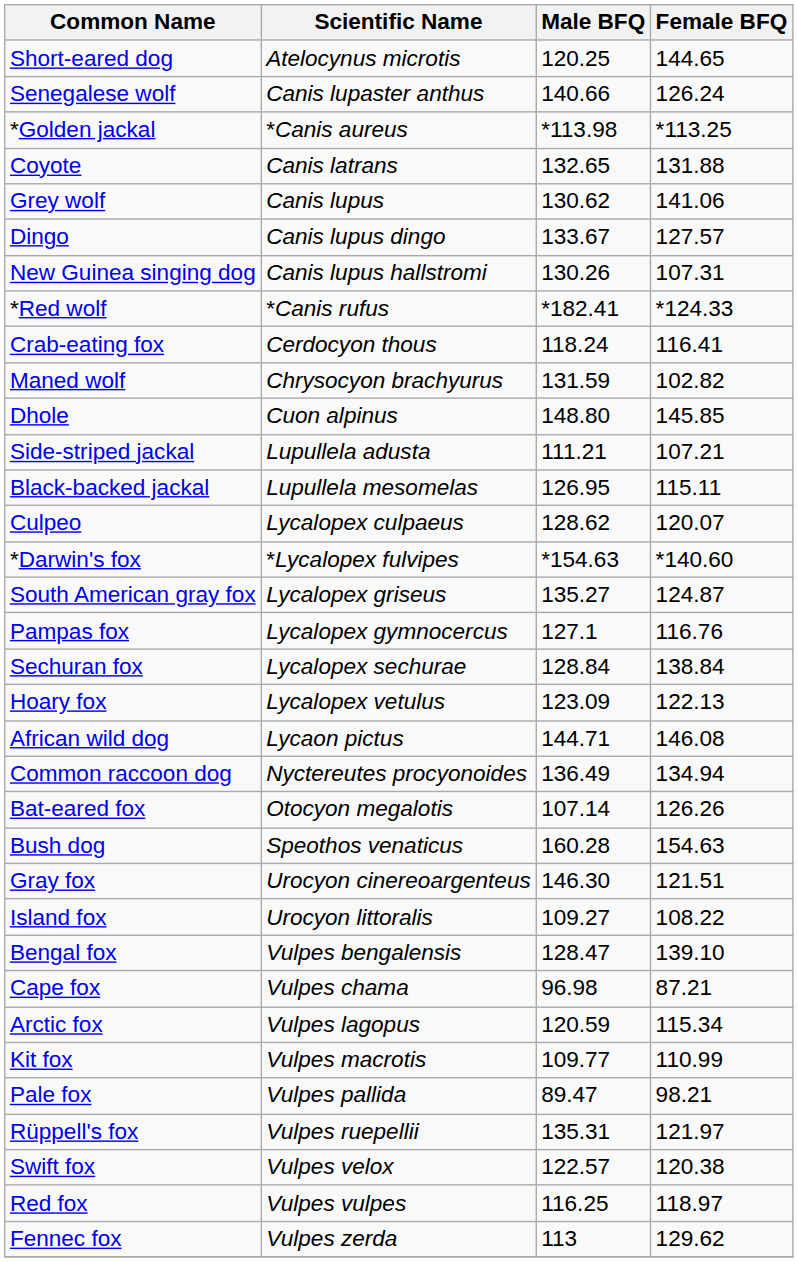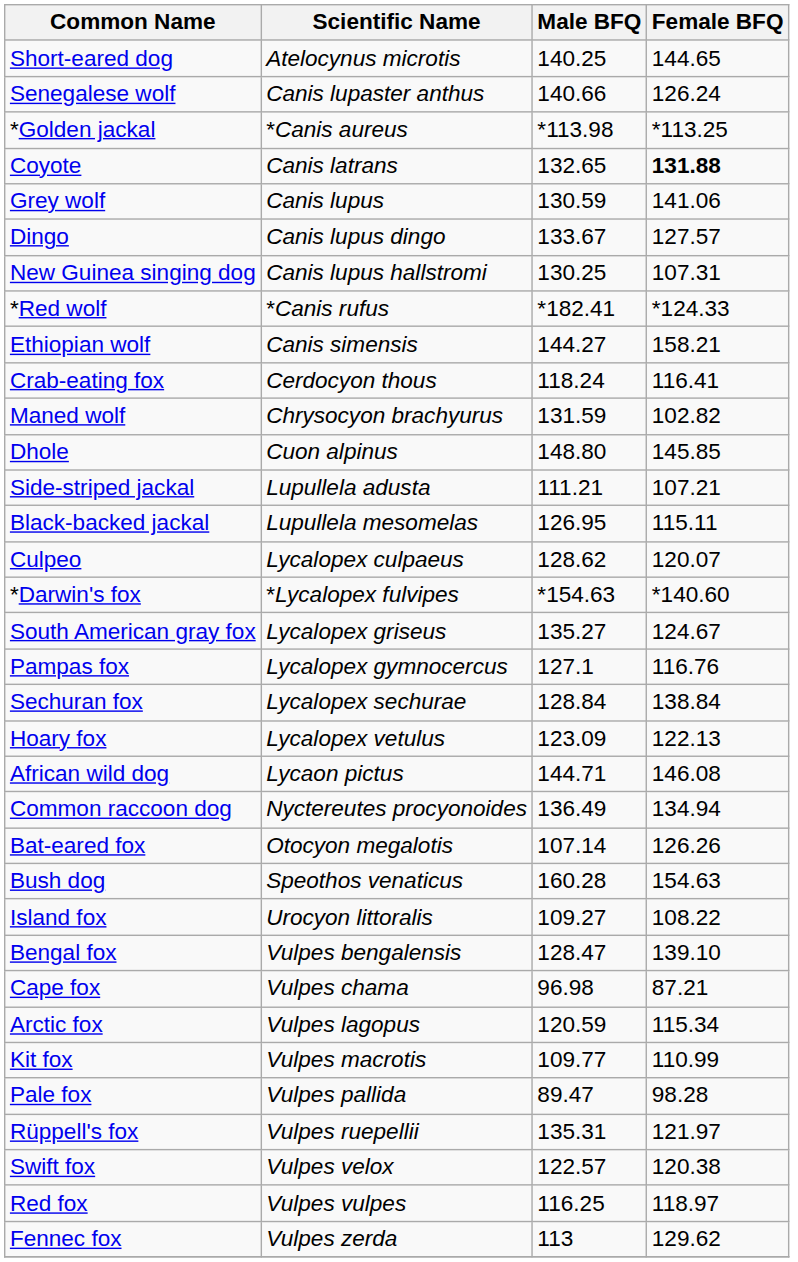Short-eared dog | Male BFQ: 120.25 -> 140.25
Coyote | Female BFQ: normal -> bold
Grey wolf | Male BFQ: 130.62 -> 130.59
New Guinea singing dog | Male BFQ: 130.26 -> 130.25
+ row: Ethiopian wolf | Canis simensis | 144.27 | 158.21
South American gray fox | Female BFQ: 124.87 -> 124.67
- row: Gray fox | Urocyon cinereoargenteus | 146.30 | 121.51
Pale fox | Female BFQ: 98.21 -> 98.28
